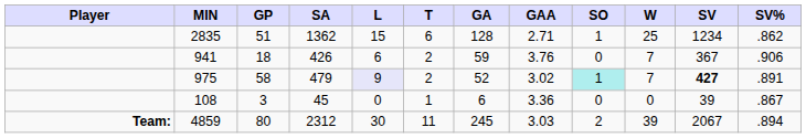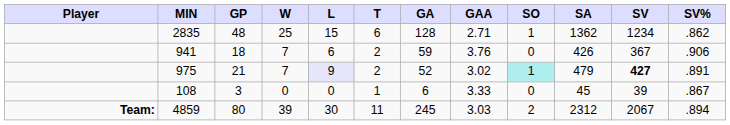columns swapped: W <-> SA
2835 | GP: 51 -> 48
975 | GP: 58 -> 21
108 | GAA: 3.36 -> 3.33
